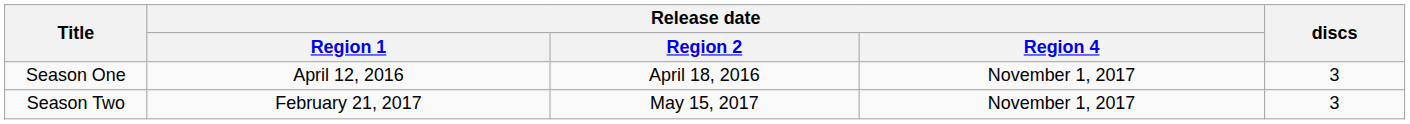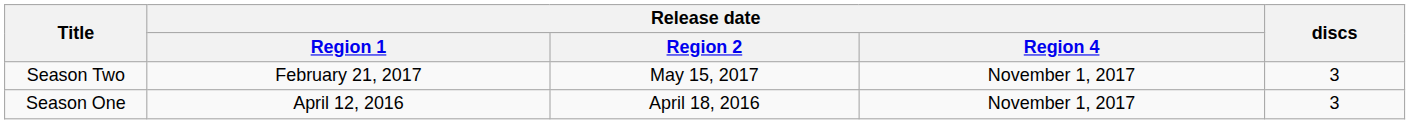rows swapped: Season One <-> Season Two
